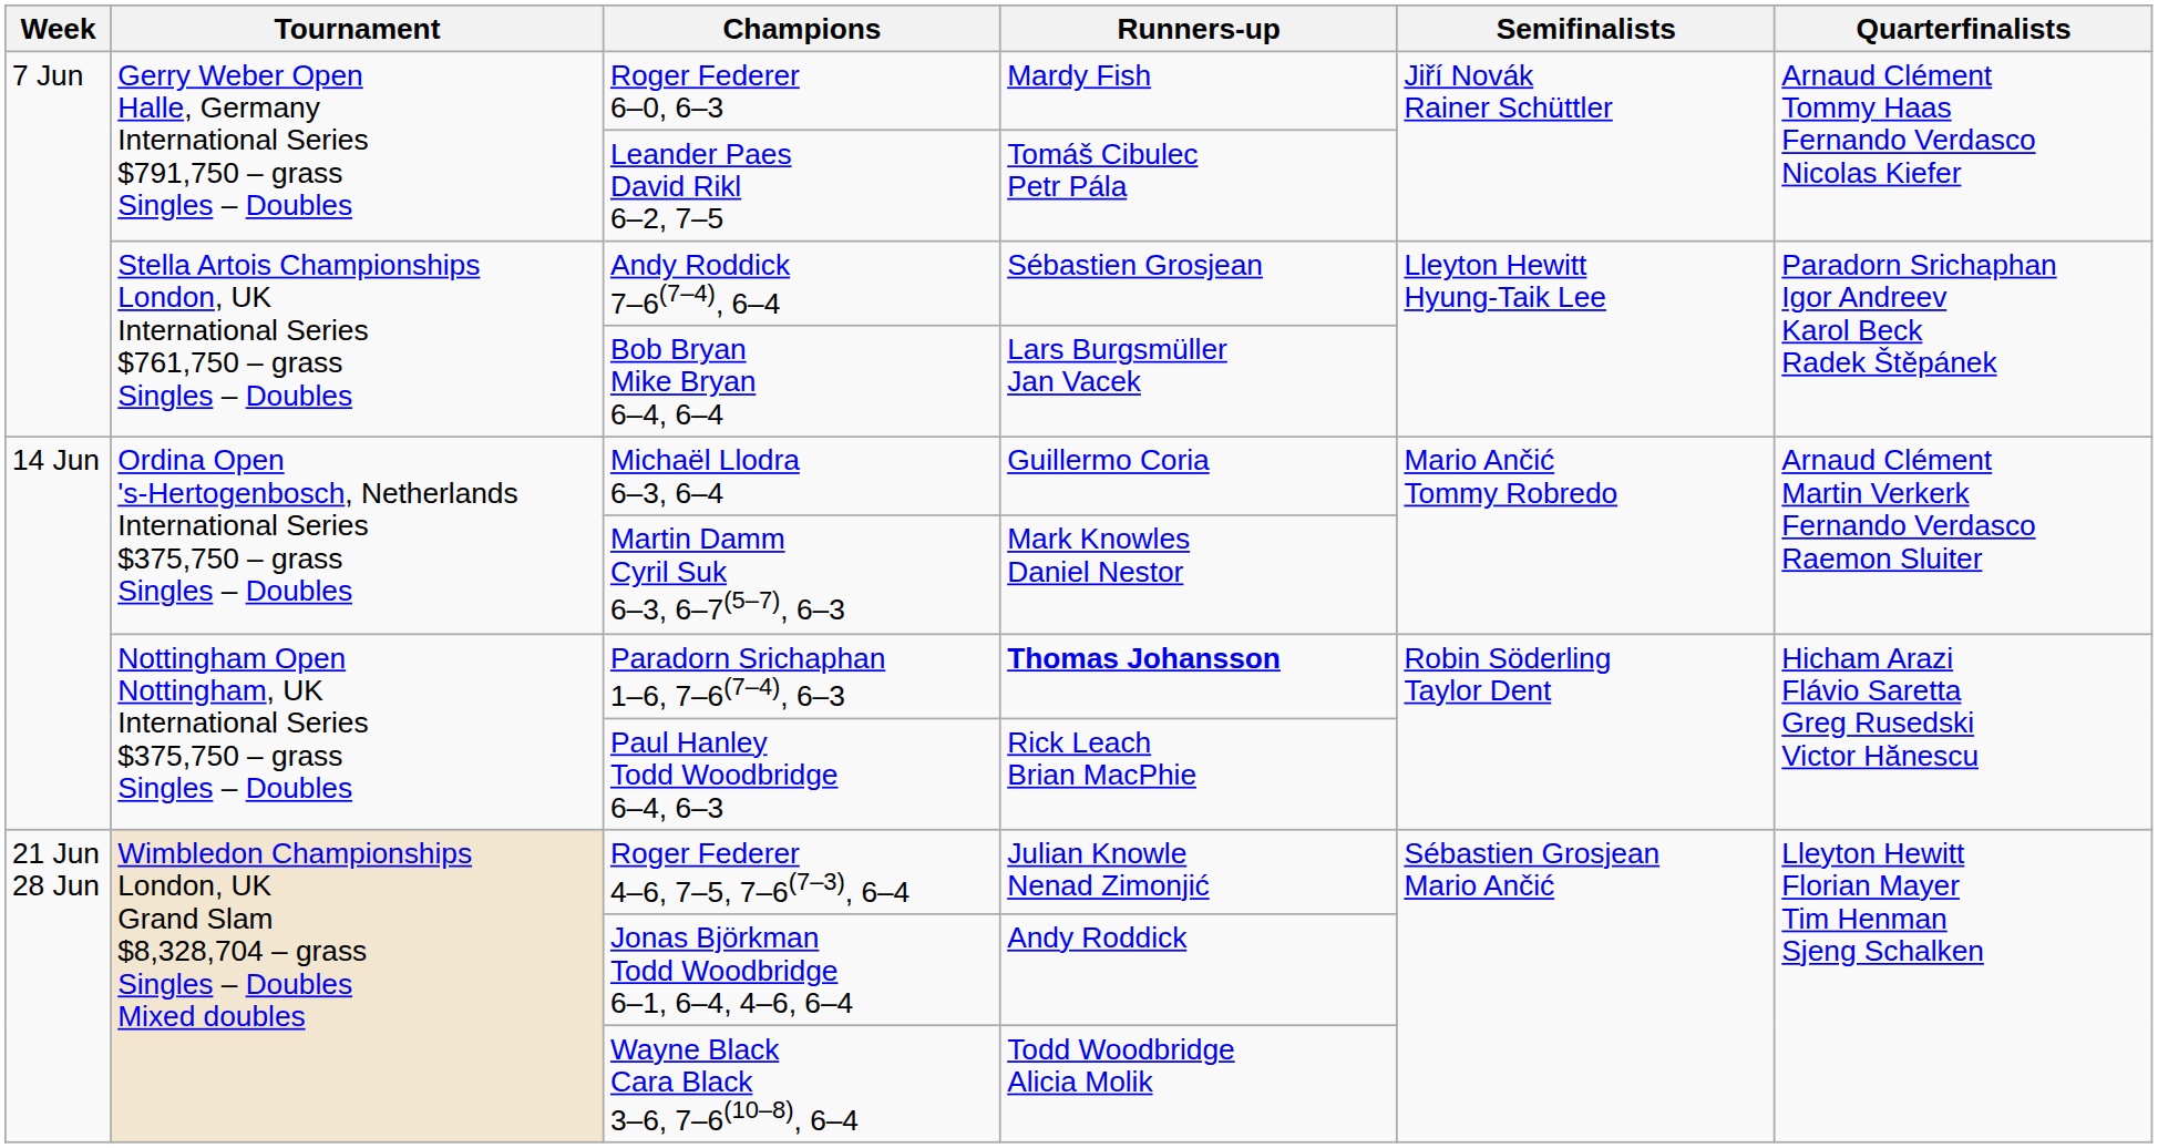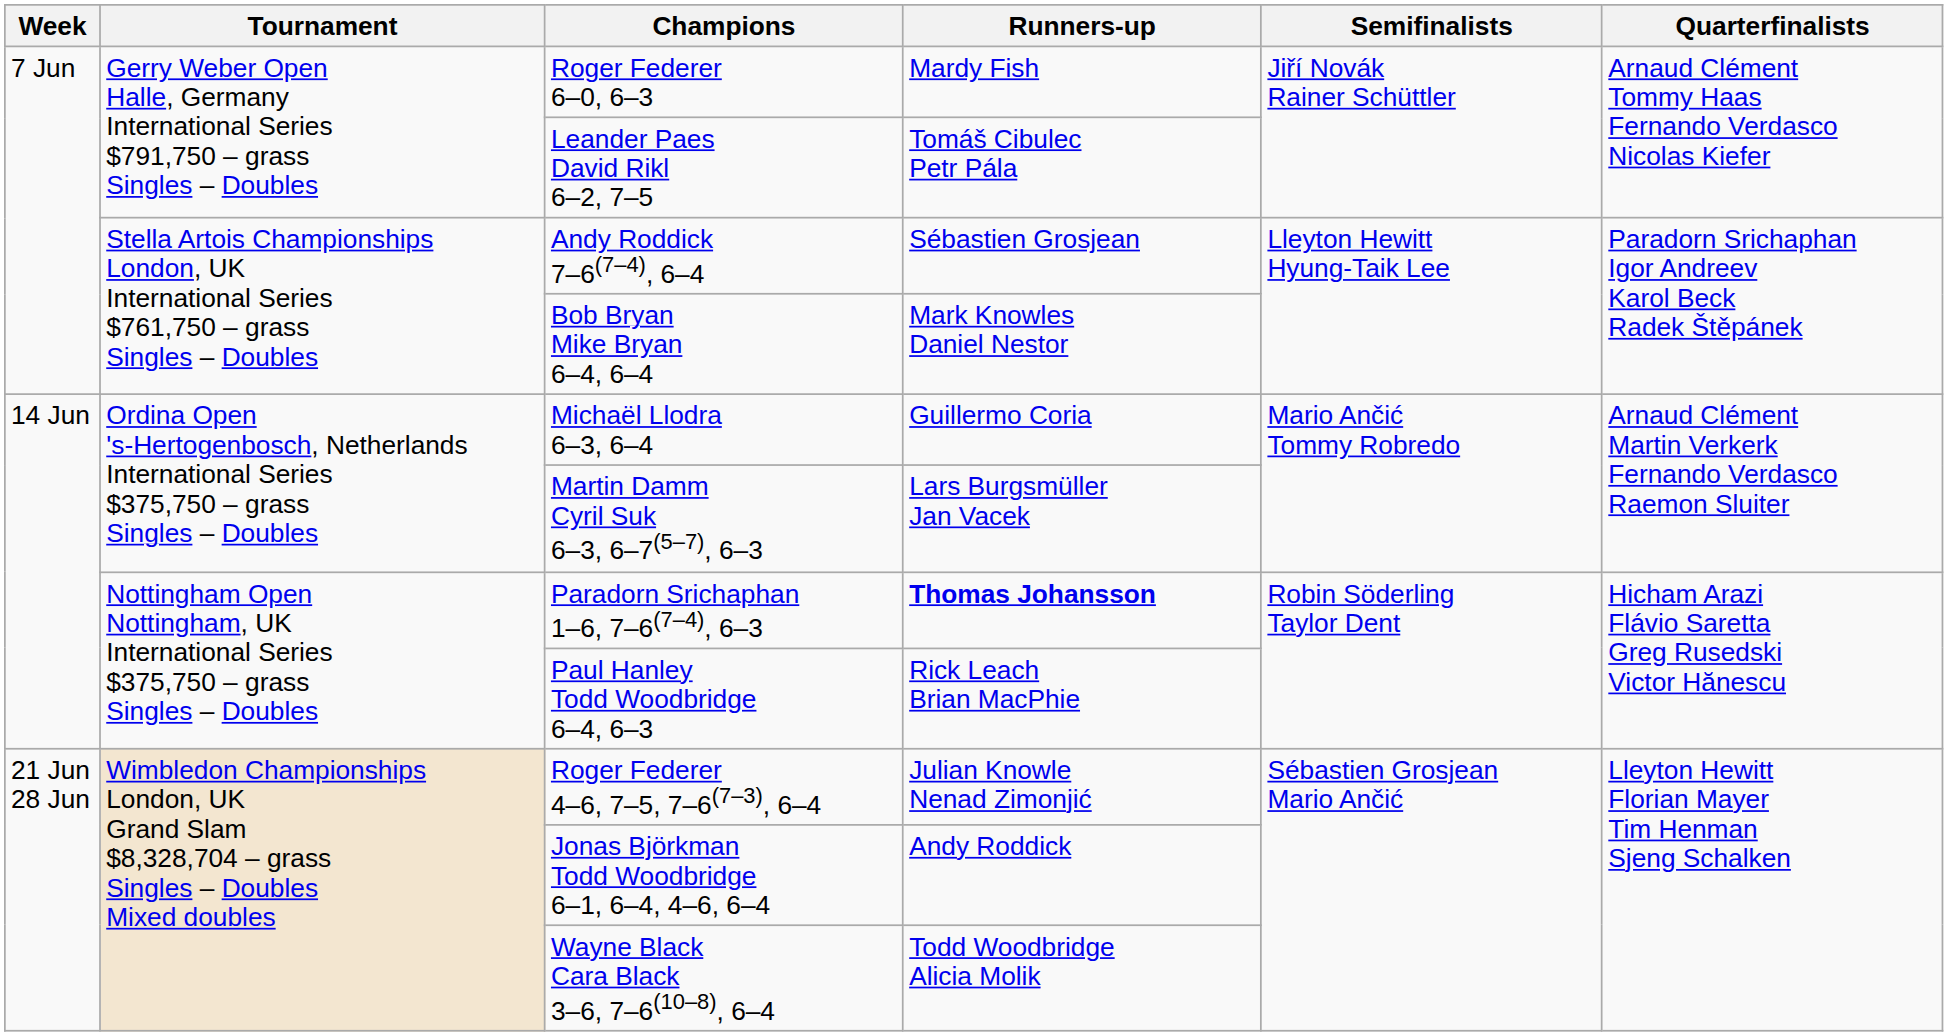Bob Bryan Mike Bryan 6–4, 6–4 | Runners-up: Lars Burgsmüller Jan Vacek -> Mark Knowles Daniel Nestor
Martin Damm Cyril Suk 6–3, 6–7(5–7), 6–3 | Runners-up: Mark Knowles Daniel Nestor -> Lars Burgsmüller Jan Vacek
